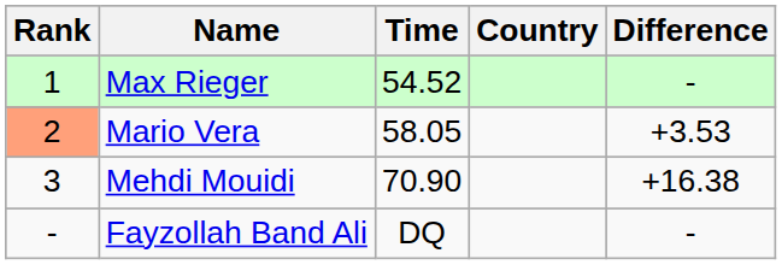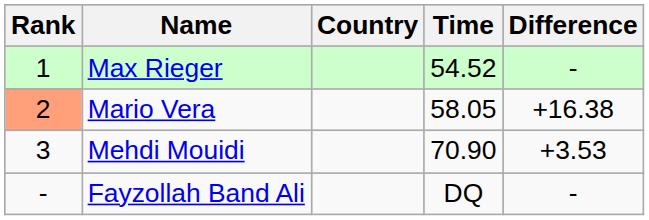columns swapped: Country <-> Time
Mario Vera | Difference: +3.53 -> +16.38
Mehdi Mouidi | Difference: +16.38 -> +3.53
